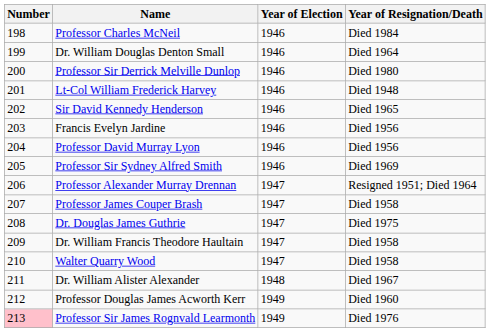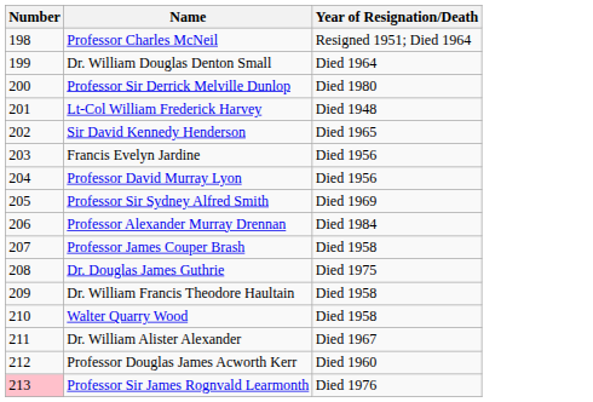- column: Year of Election | 1946 | 1946 | 1946 | 1946 | 1946 | 1946 | 1946 | 1946 | 1947 | 1947 | 1947 | 1947 | 1947 | 1948 | 1949 | 1949
Professor Charles McNeil | Year of Resignation/Death: Died 1984 -> Resigned 1951; Died 1964
Professor Alexander Murray Drennan | Year of Resignation/Death: Resigned 1951; Died 1964 -> Died 1984
